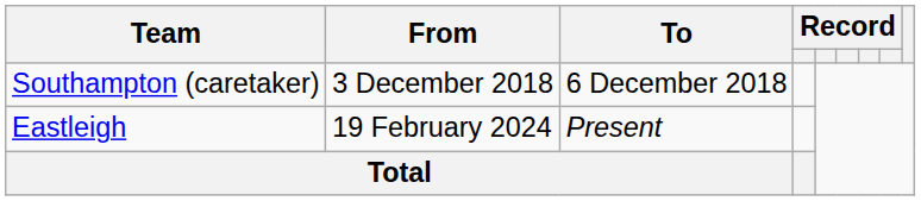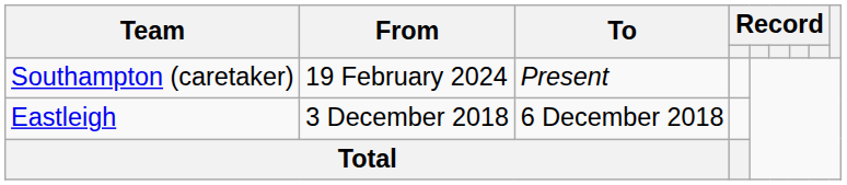Southampton (caretaker) | From: 3 December 2018 -> 19 February 2024
Southampton (caretaker) | To: 6 December 2018 -> Present
Eastleigh | From: 19 February 2024 -> 3 December 2018
Eastleigh | To: Present -> 6 December 2018
